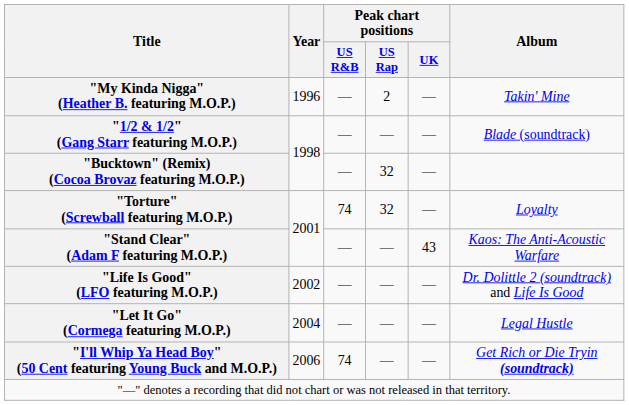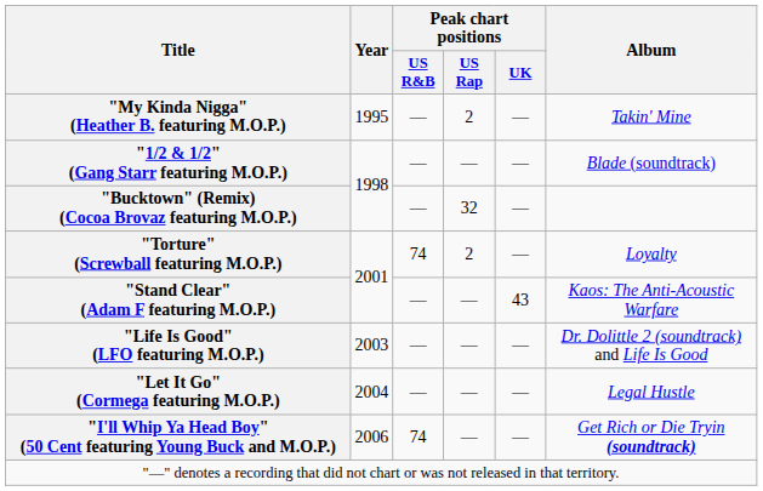"My Kinda Nigga" (Heather B. featuring M.O.P.) | Year: 1996 -> 1995
"Torture" (Screwball featuring M.O.P.) | Peak chart positions / US Rap: 32 -> 2
"Life Is Good" (LFO featuring M.O.P.) | Year: 2002 -> 2003
